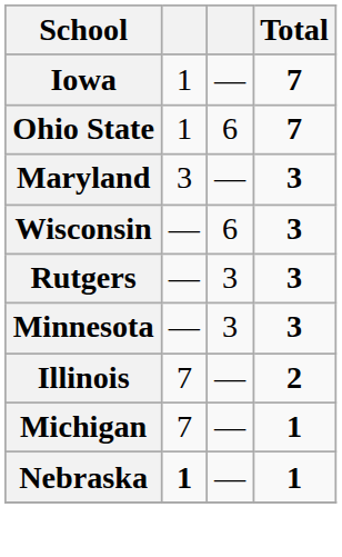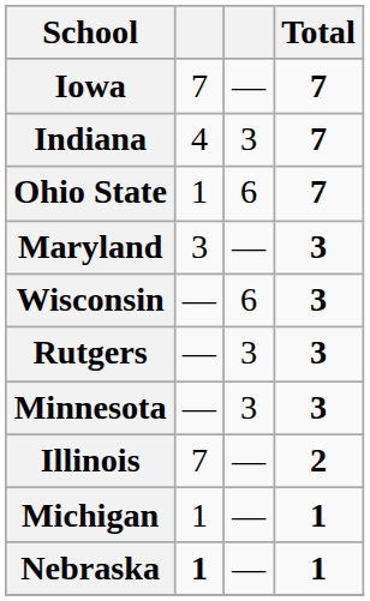Iowa | column 2: 1 -> 7
+ row: Indiana | 4 | 3 | 7
Michigan | column 2: 7 -> 1
